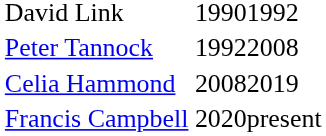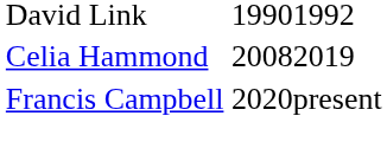- row: Peter Tannock | 19922008
